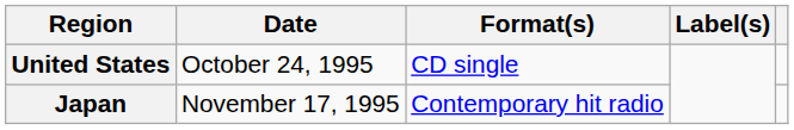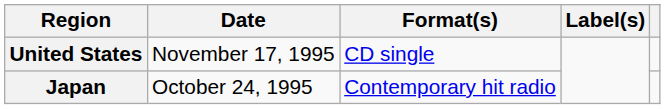United States | Date: October 24, 1995 -> November 17, 1995
Japan | Date: November 17, 1995 -> October 24, 1995
